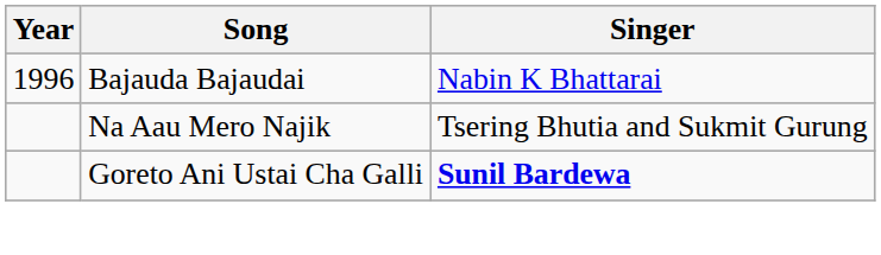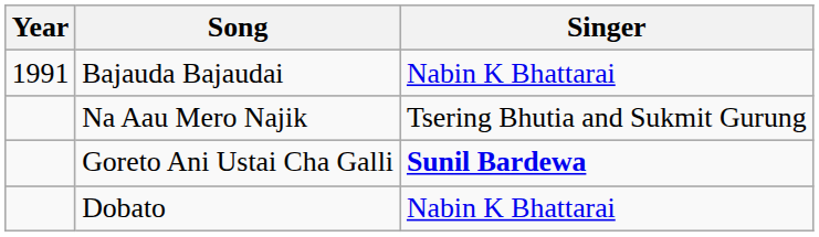Bajauda Bajaudai | Year: 1996 -> 1991
+ row: Dobato | Nabin K Bhattarai
